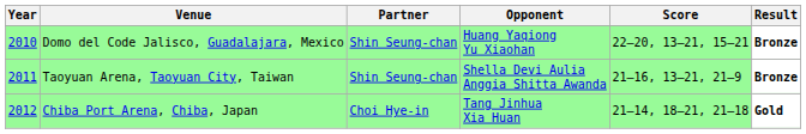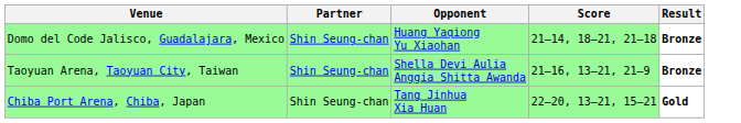- column: Year | 2010 | 2011 | 2012
Domo del Code Jalisco, Guadalajara, Mexico | Score: 22–20, 13–21, 15–21 -> 21–14, 18–21, 21–18
Chiba Port Arena, Chiba, Japan | Partner: Choi Hye-in -> Shin Seung-chan
Chiba Port Arena, Chiba, Japan | Score: 21–14, 18–21, 21–18 -> 22–20, 13–21, 15–21
